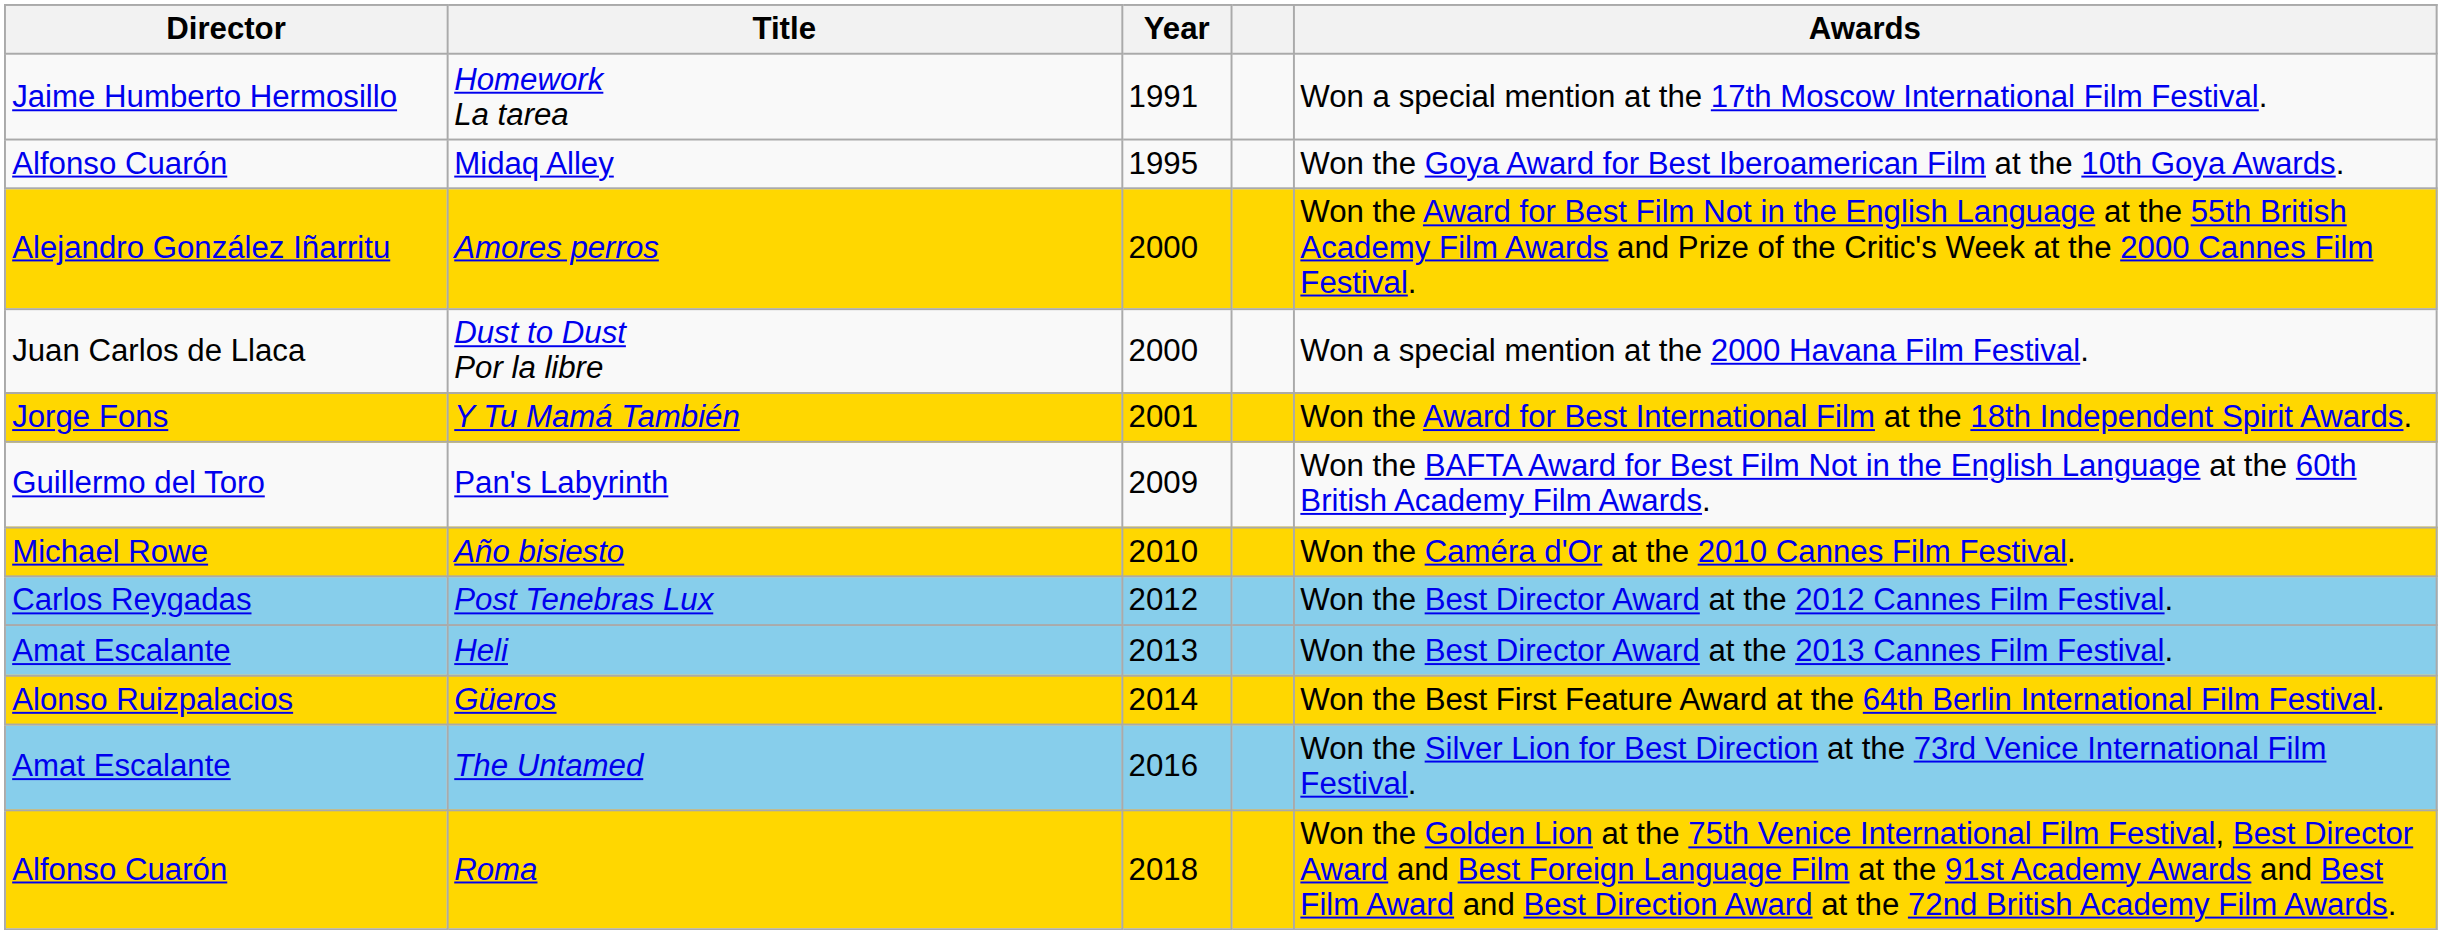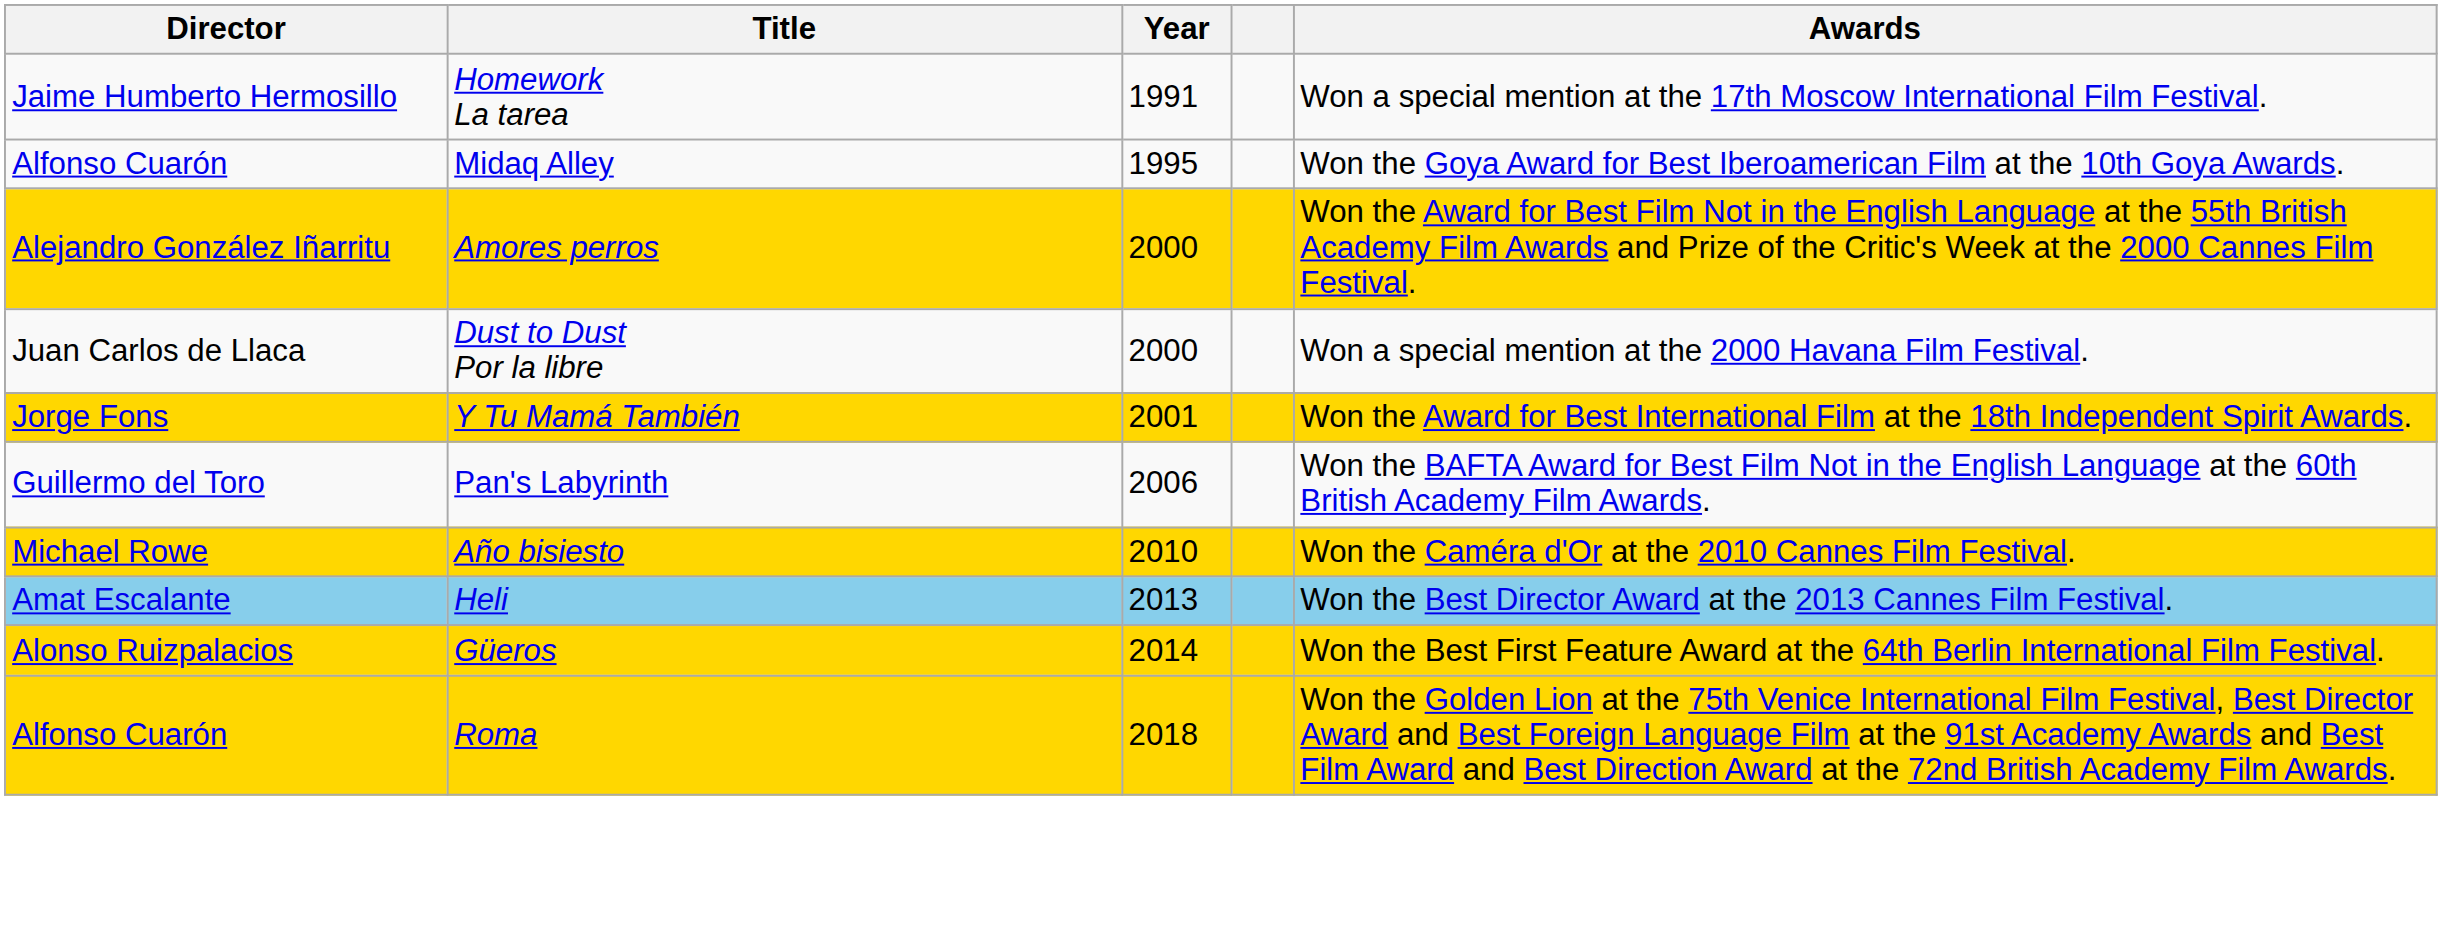Pan's Labyrinth | Year: 2009 -> 2006
- row: Carlos Reygadas | Post Tenebras Lux | 2012 | Won the Best Director Award at the 2012 Cannes Film Festival.
- row: Amat Escalante | The Untamed | 2016 | Won the Silver Lion for Best Direction at the 73rd Venice International Film Festival.
